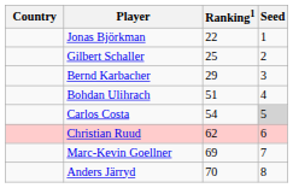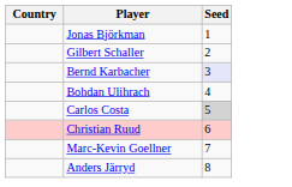- column: Ranking1 | 22 | 25 | 29 | 51 | 54 | 62 | 69 | 70
Bernd Karbacher | Seed: no background -> lavender background
